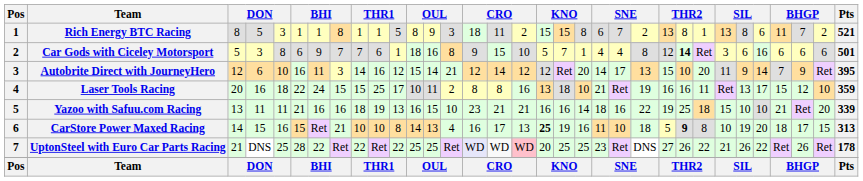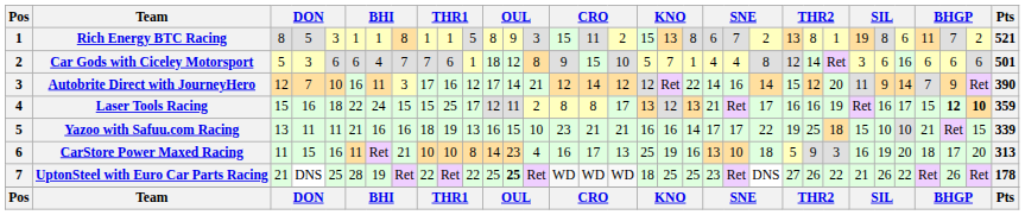Rich Energy BTC Racing | column 15: 18 -> 15
Rich Energy BTC Racing | column 19: 15 -> 13
Rich Energy BTC Racing | column 27: 13 -> 19
Car Gods with Ciceley Motorsport | column 5: 8 -> 6
Car Gods with Ciceley Motorsport | column 7: 9 -> 4
Car Gods with Ciceley Motorsport | column 13: 16 -> 12
Car Gods with Ciceley Motorsport | column 25: bold -> normal
Autobrite Direct with JourneyHero | column 4: 6 -> 7
Autobrite Direct with JourneyHero | column 9: 14 -> 17
Autobrite Direct with JourneyHero | column 12: 15 -> 17
Autobrite Direct with JourneyHero | column 20: 20 -> 22
Autobrite Direct with JourneyHero | column 22: 17 -> 16
Autobrite Direct with JourneyHero | column 23: 13 -> 14
Autobrite Direct with JourneyHero | column 25: 10 -> 12
Autobrite Direct with JourneyHero | Pts: 395 -> 390
Laser Tools Racing | column 3: 20 -> 15
Laser Tools Racing | column 12: 10 -> 12
Laser Tools Racing | column 17: 16 -> 17
Laser Tools Racing | column 19: 18 -> 12
Laser Tools Racing | column 20: 10 -> 13
Laser Tools Racing | column 23: 19 -> 17
Laser Tools Racing | column 26: 11 -> 19
Laser Tools Racing | column 28: 13 -> 16
Laser Tools Racing | column 31: normal -> bold
Laser Tools Racing | column 32: normal -> bold
Yazoo with Safuu.com Racing | column 21: 18 -> 17
Yazoo with Safuu.com Racing | column 22: 16 -> 17
Yazoo with Safuu.com Racing | column 32: 20 -> 15
CarStore Power Maxed Racing | column 3: 14 -> 11
CarStore Power Maxed Racing | column 6: 15 -> 11
CarStore Power Maxed Racing | column 13: 13 -> 23
CarStore Power Maxed Racing | column 18: bold -> normal
CarStore Power Maxed Racing | column 21: 11 -> 13
CarStore Power Maxed Racing | column 25: bold -> normal
CarStore Power Maxed Racing | column 26: 8 -> 3
CarStore Power Maxed Racing | column 27: 10 -> 16
CarStore Power Maxed Racing | column 32: 15 -> 20
UptonSteel with Euro Car Parts Racing | column 7: 22 -> 19
UptonSteel with Euro Car Parts Racing | column 13: normal -> bold
UptonSteel with Euro Car Parts Racing | column 15: lavender background -> no background
UptonSteel with Euro Car Parts Racing | column 17: pink background -> no background
UptonSteel with Euro Car Parts Racing | column 18: 20 -> 18
